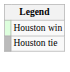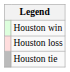+ row: Houston loss
